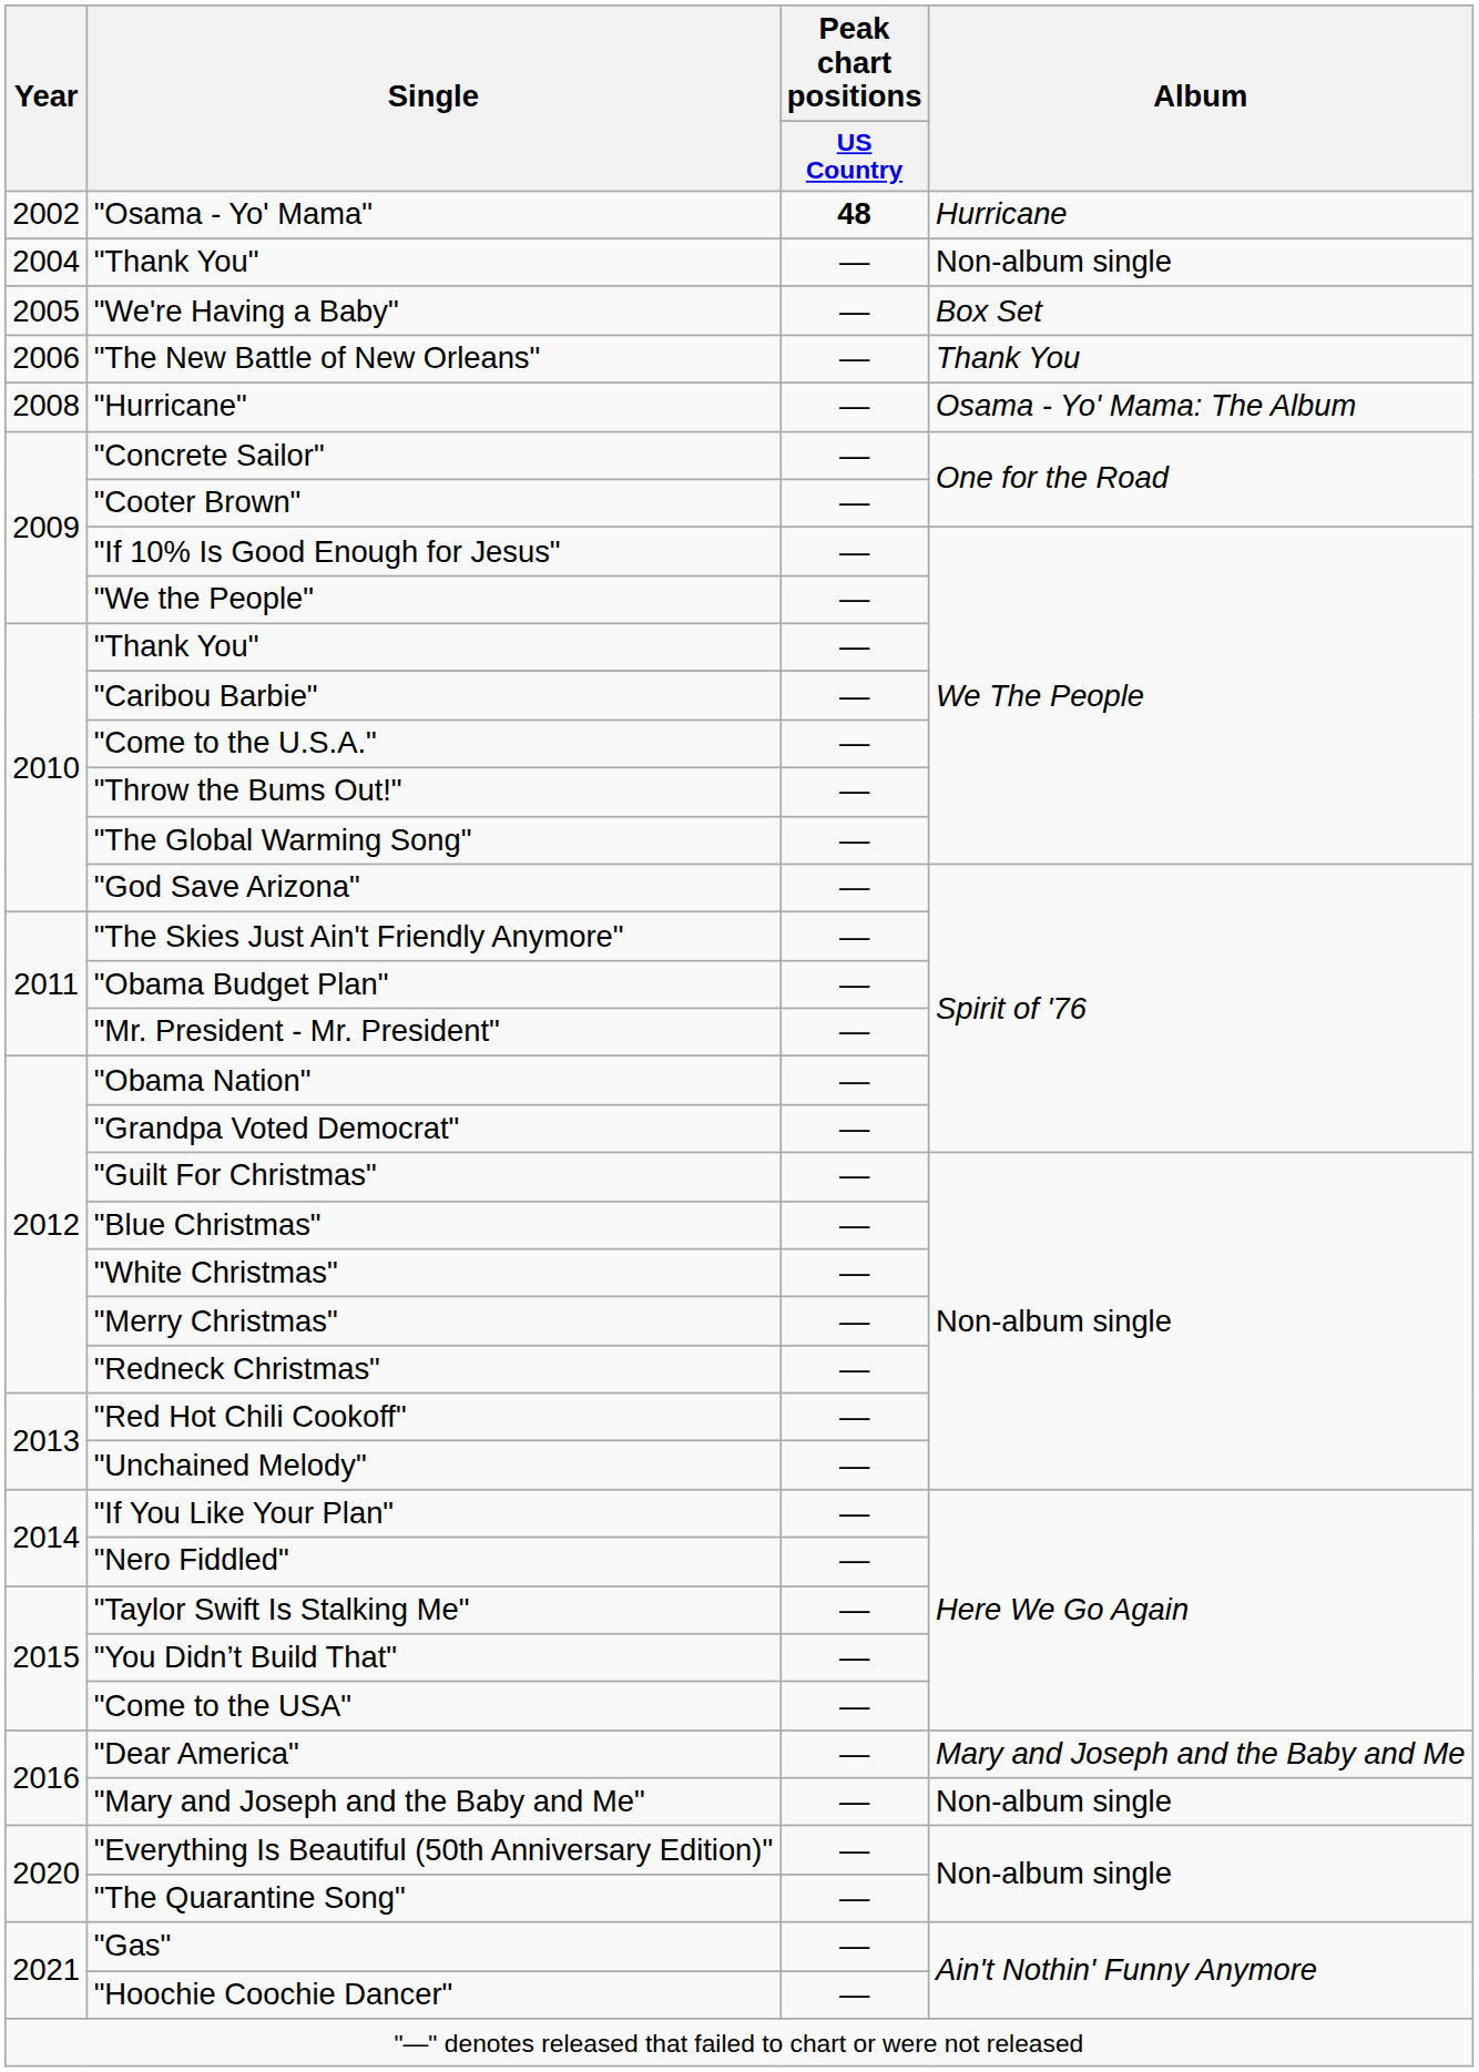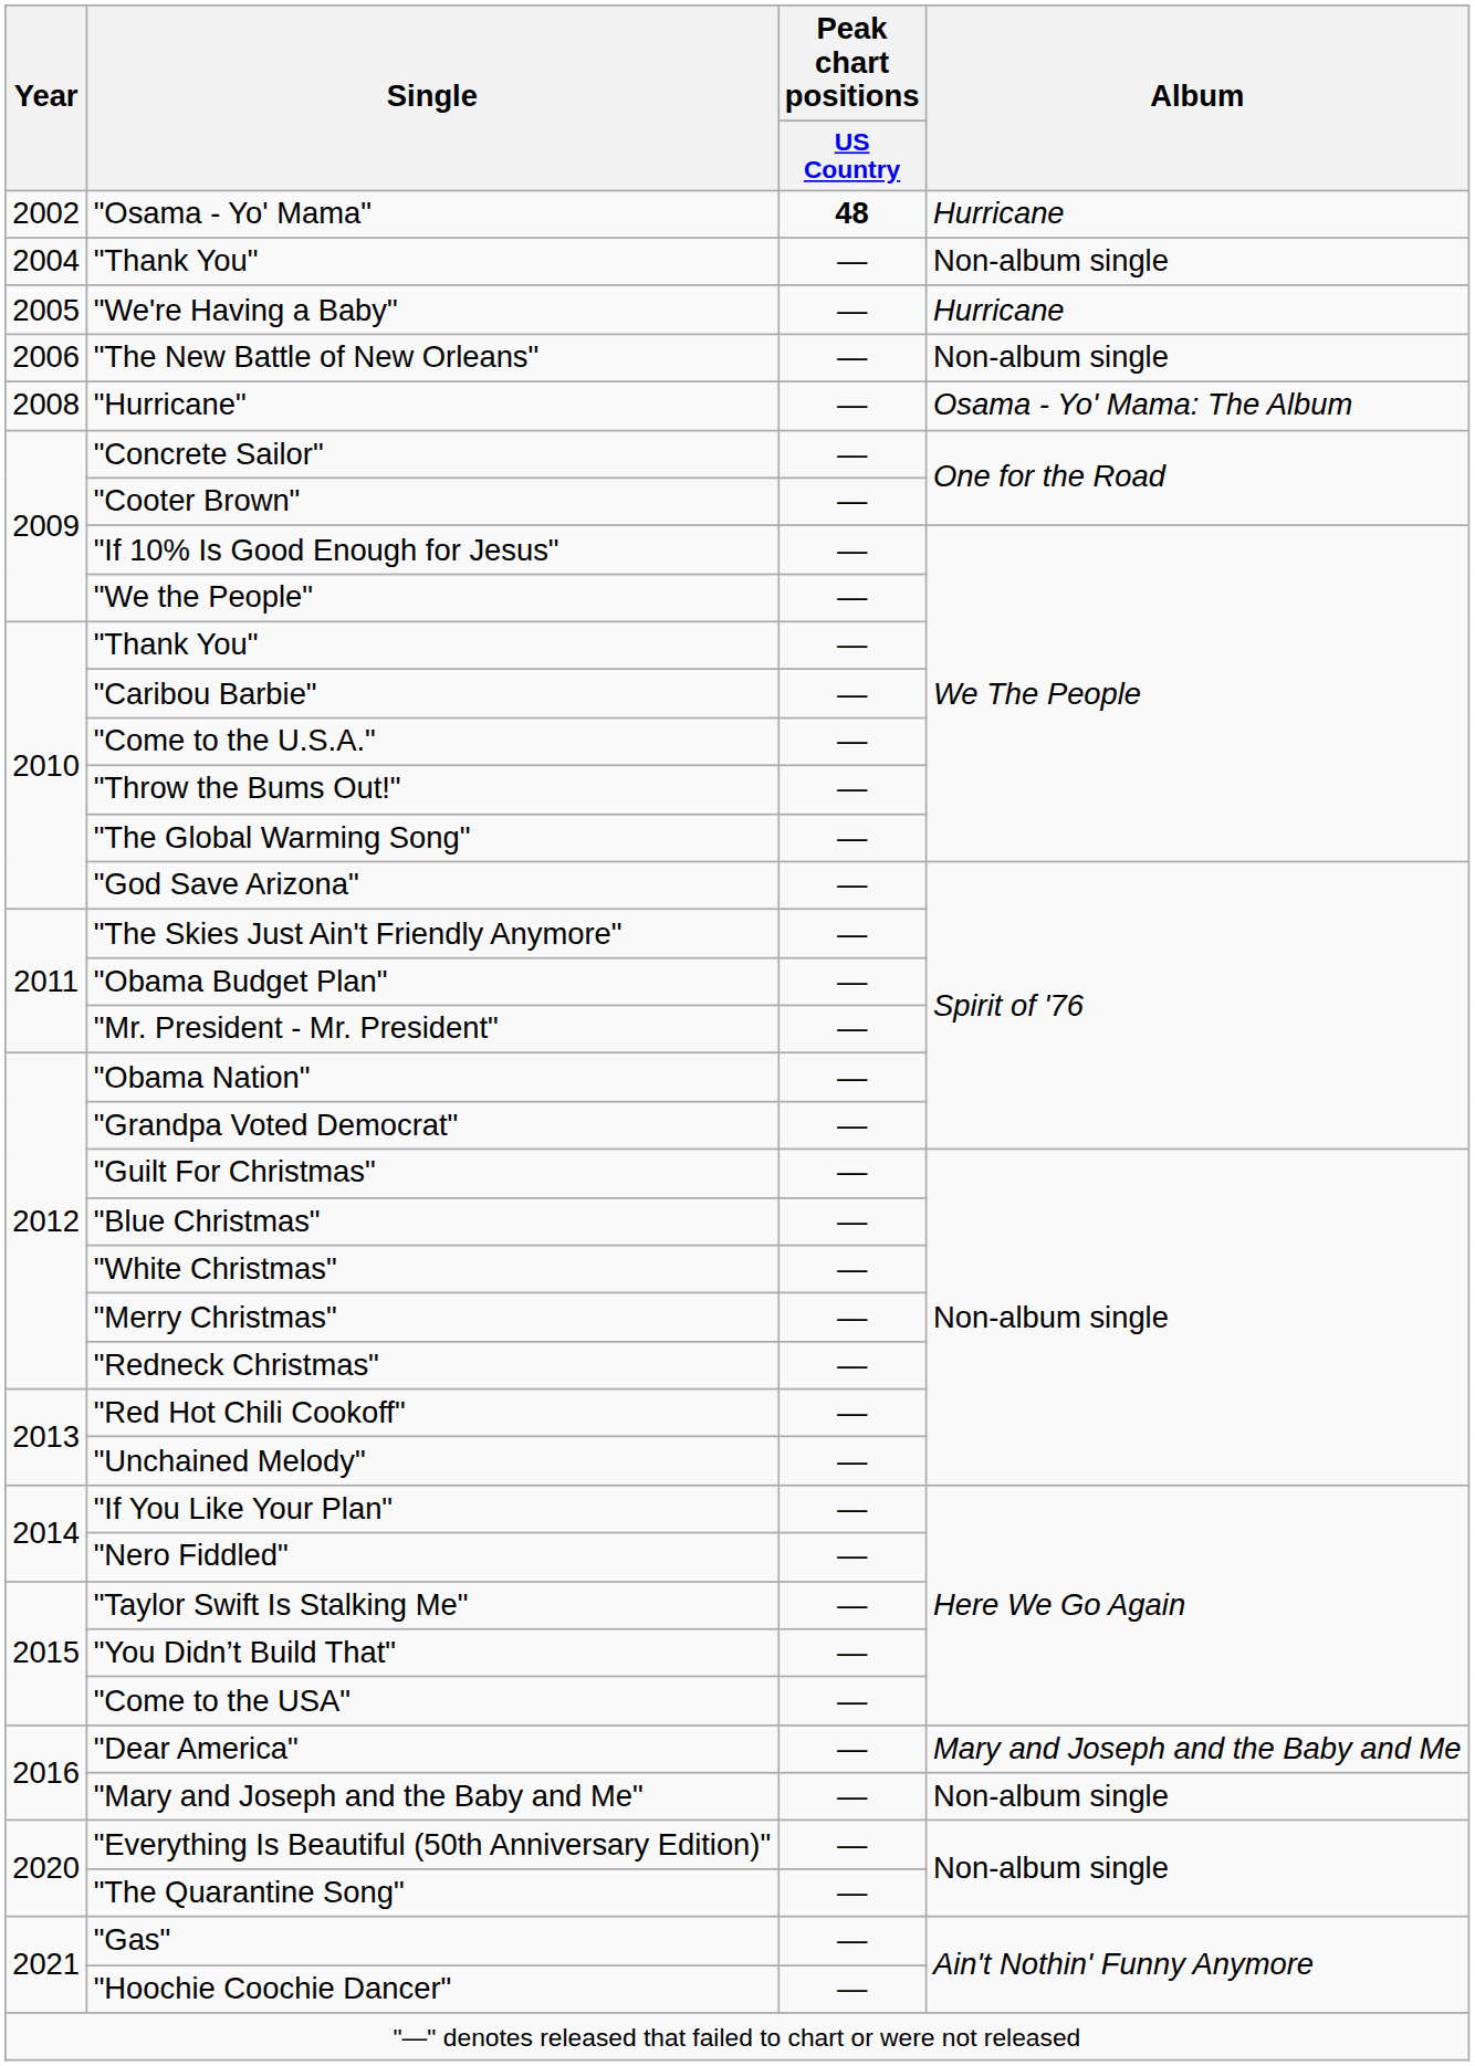"We're Having a Baby" | Album: Box Set -> Hurricane
"The New Battle of New Orleans" | Album: Thank You -> Non-album single
